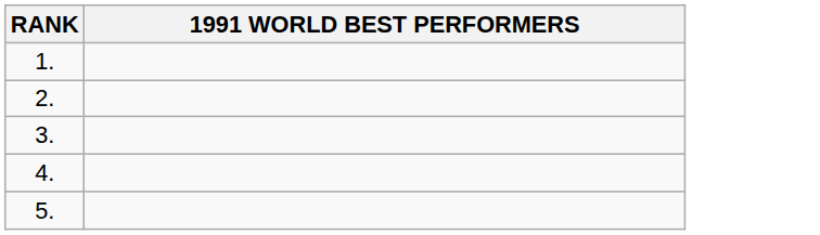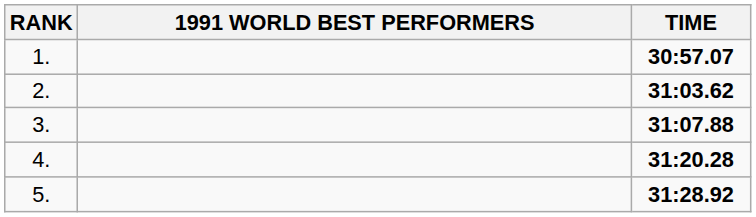+ column: TIME | 30:57.07 | 31:03.62 | 31:07.88 | 31:20.28 | 31:28.92
